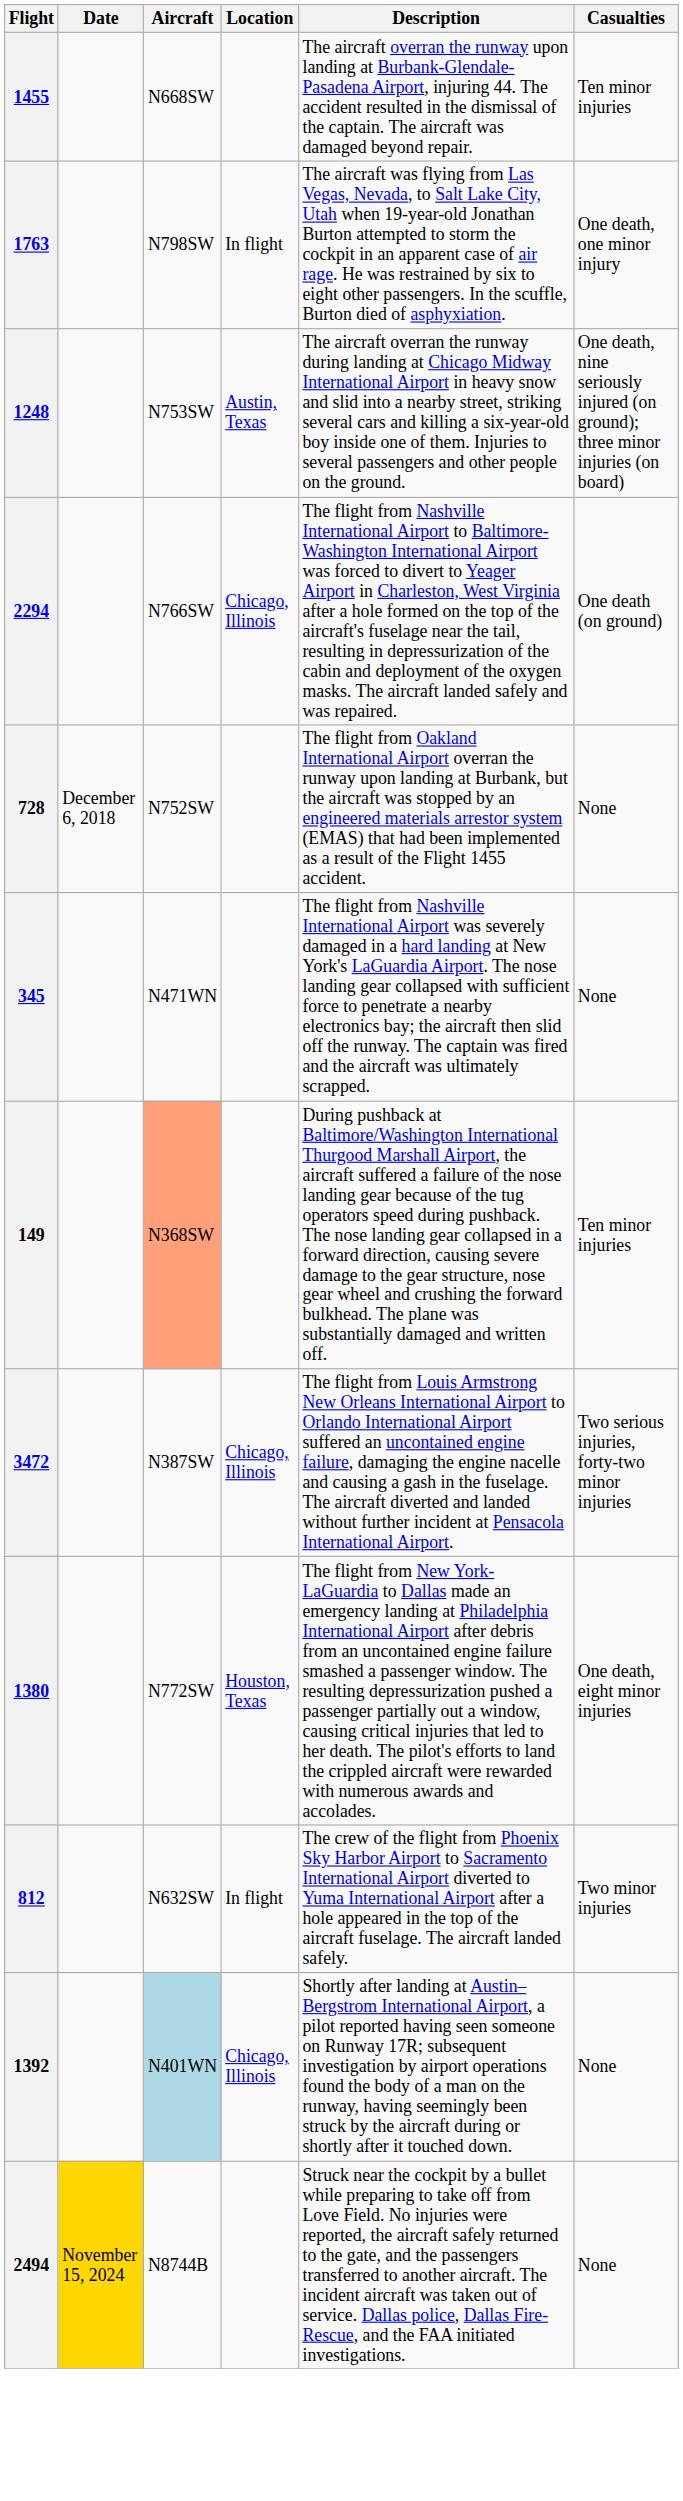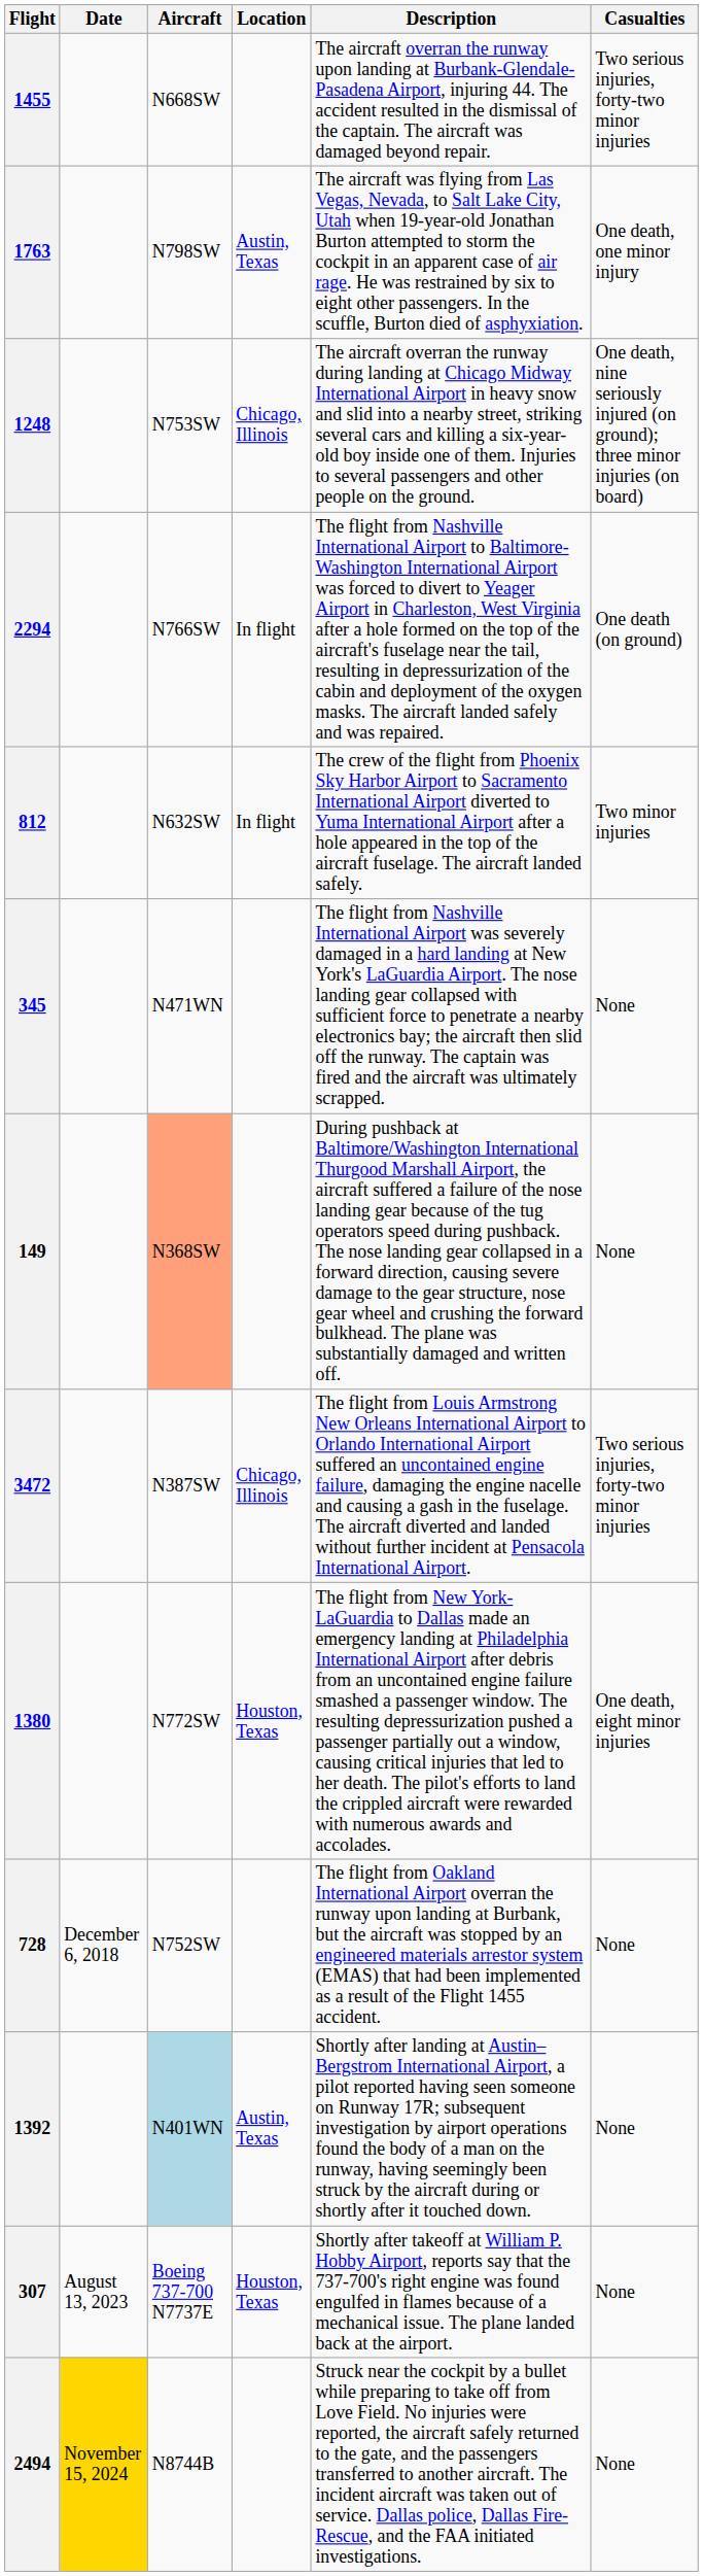1455 | Casualties: Ten minor injuries -> Two serious injuries, forty-two minor injuries
1763 | Location: In flight -> Austin, Texas
1248 | Location: Austin, Texas -> Chicago, Illinois
2294 | Location: Chicago, Illinois -> In flight
rows swapped: 812 <-> 728
149 | Casualties: Ten minor injuries -> None
1392 | Location: Chicago, Illinois -> Austin, Texas
+ row: 307 | August 13, 2023 | Boeing 737-700 N7737E | Houston, Texas | Shortly after takeoff at William P. Hobby Airport, reports say that the 737-700's right engine was found engulfed in flames because of a mechanical issue. The plane landed back at the airport. | None
